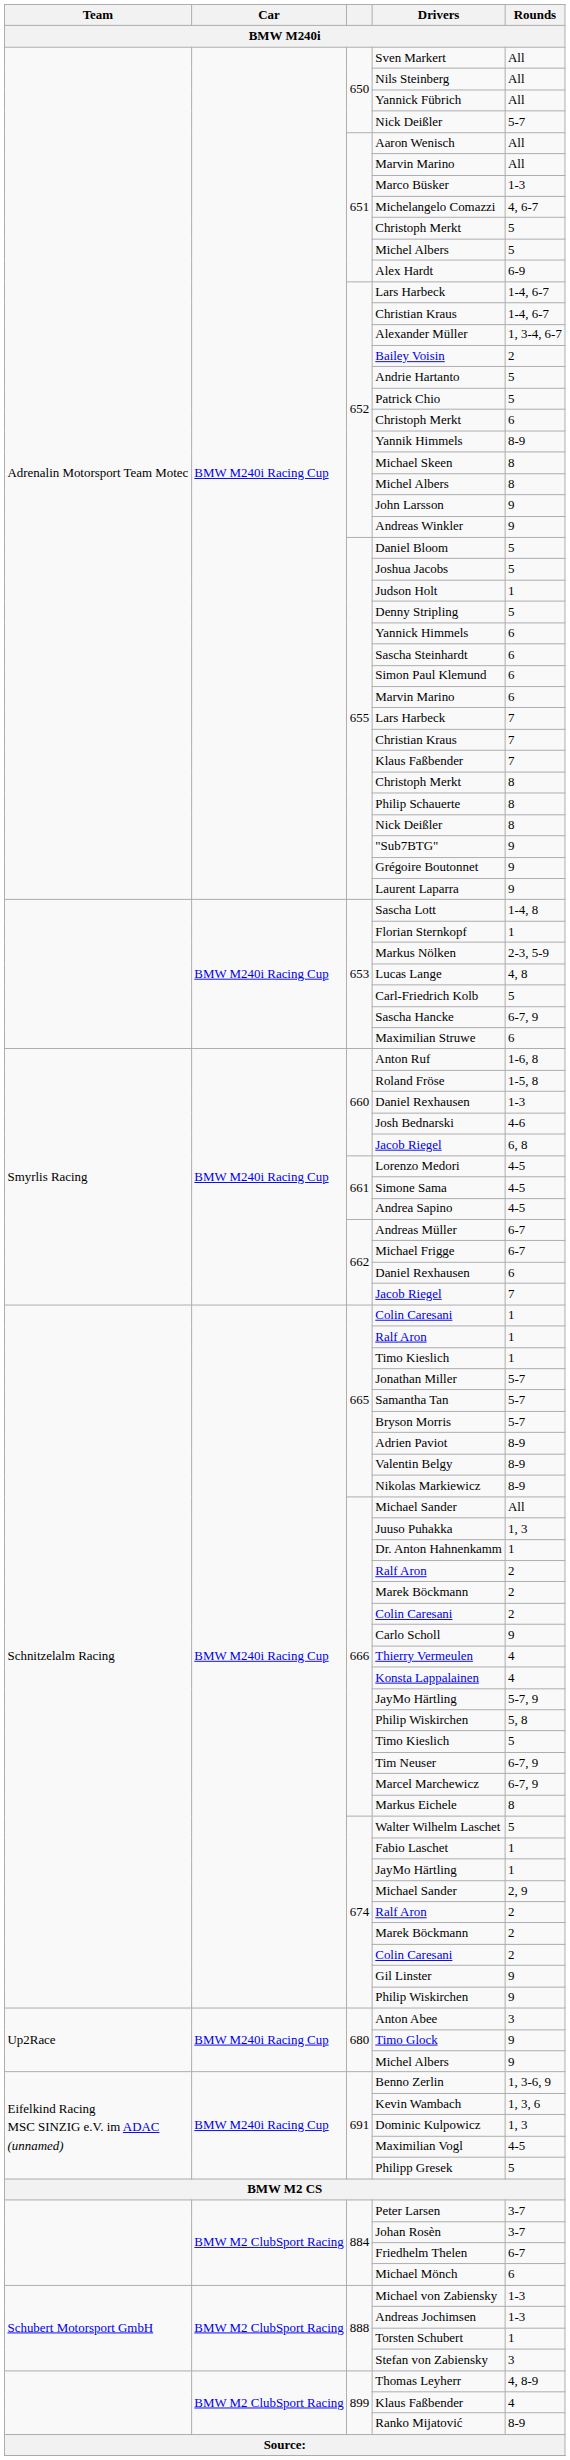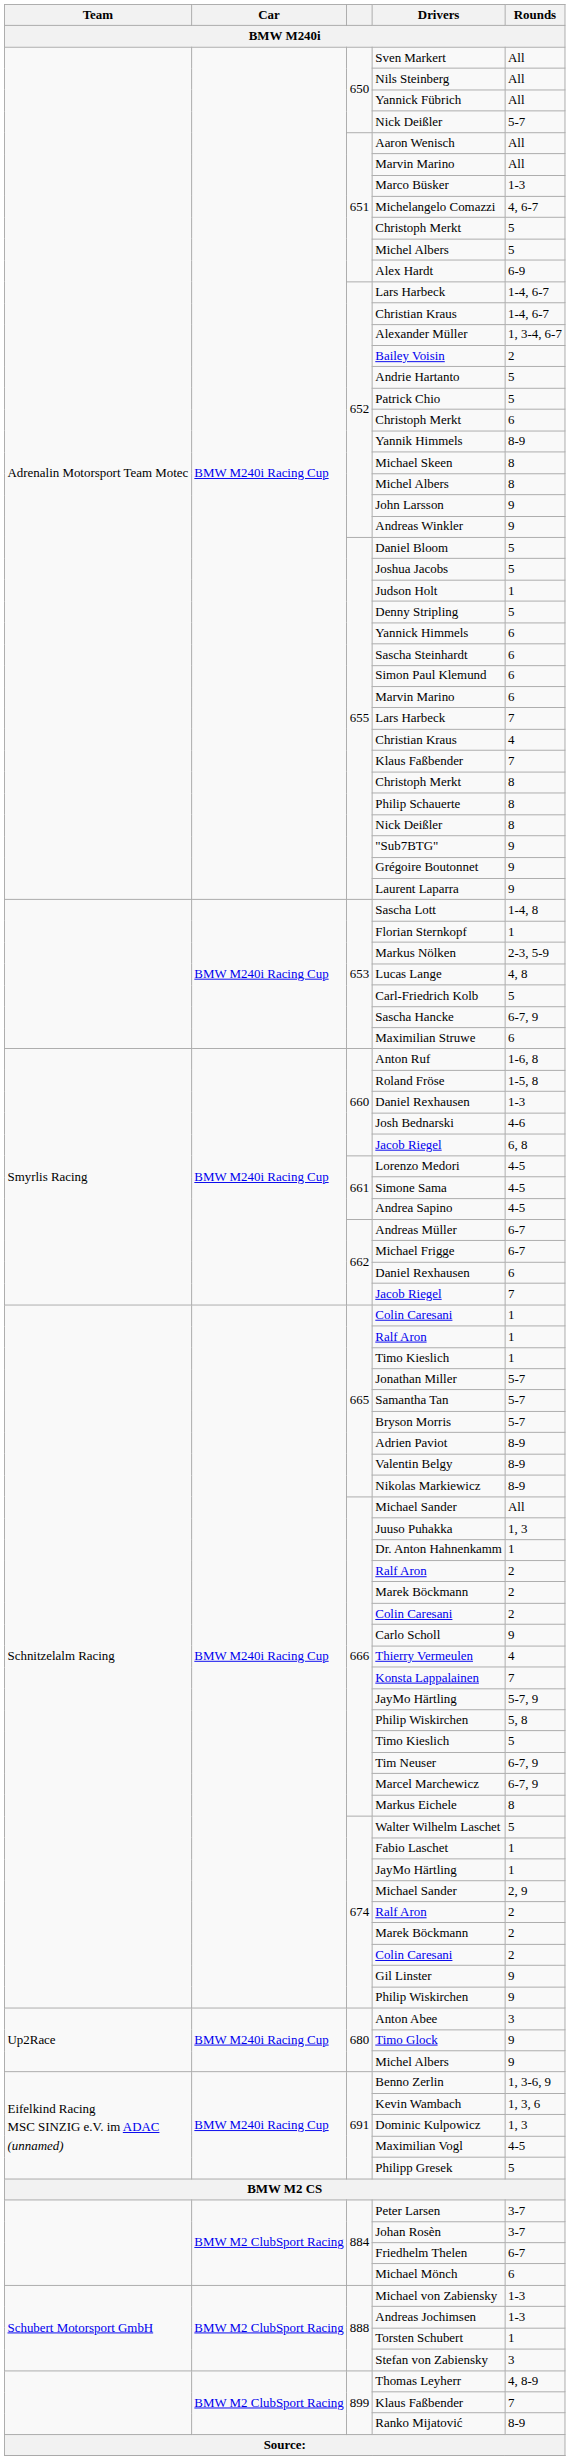655 / Christian Kraus | Rounds: 7 -> 4
Konsta Lappalainen | Rounds: 4 -> 7
899 / Klaus Faßbender | Rounds: 4 -> 7
